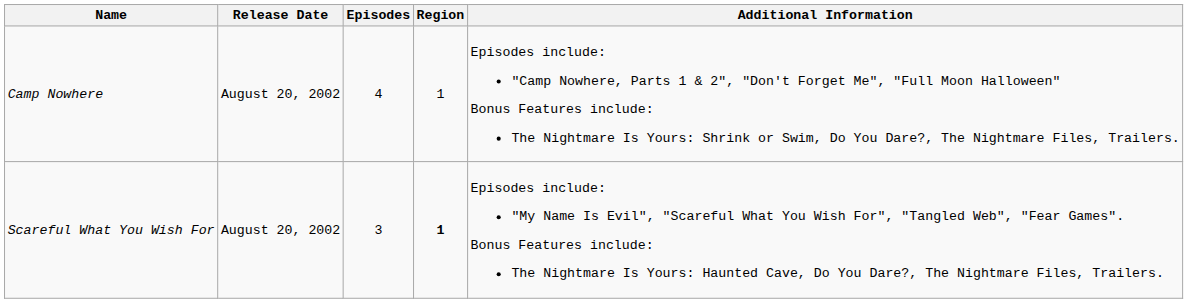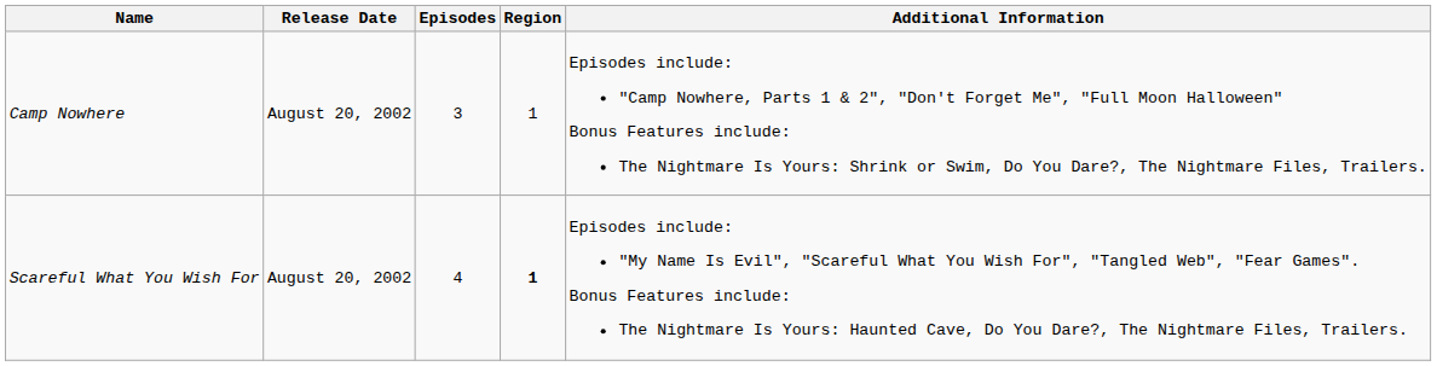Camp Nowhere | Episodes: 4 -> 3
Scareful What You Wish For | Episodes: 3 -> 4
